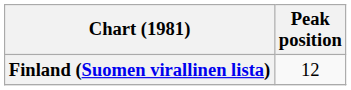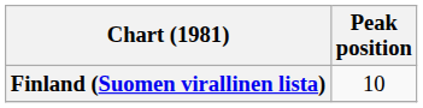Finland (Suomen virallinen lista) | Peak position: 12 -> 10
